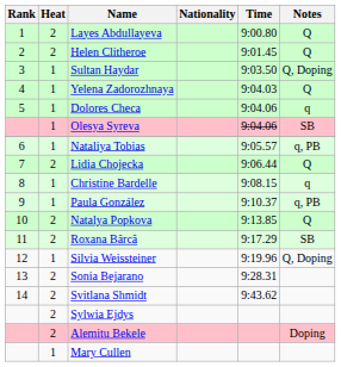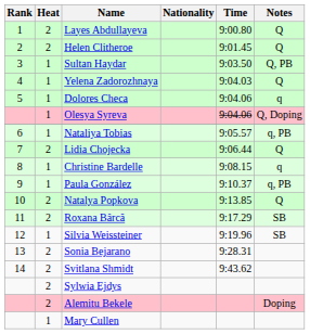Sultan Haydar | Notes: Q, Doping -> Q, PB
Olesya Syreva | Notes: SB -> Q, Doping
Silvia Weissteiner | Notes: Q, Doping -> SB
